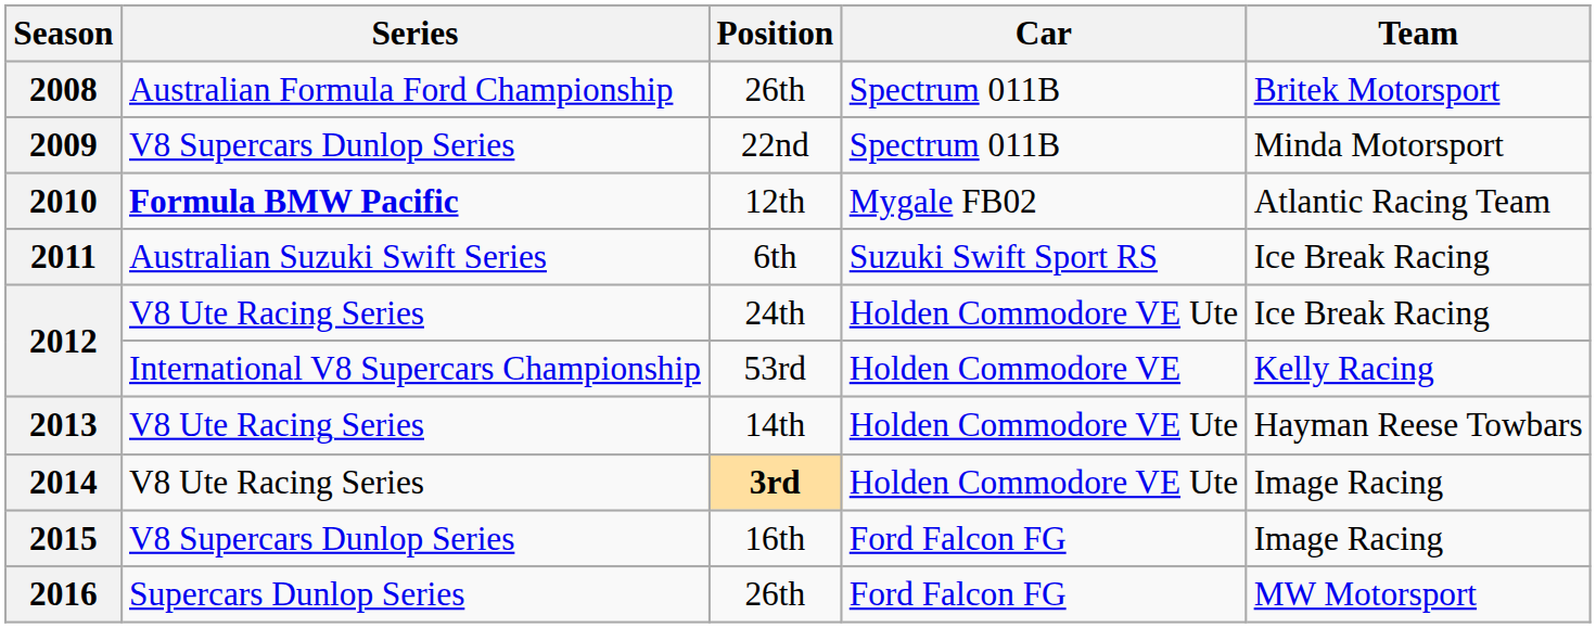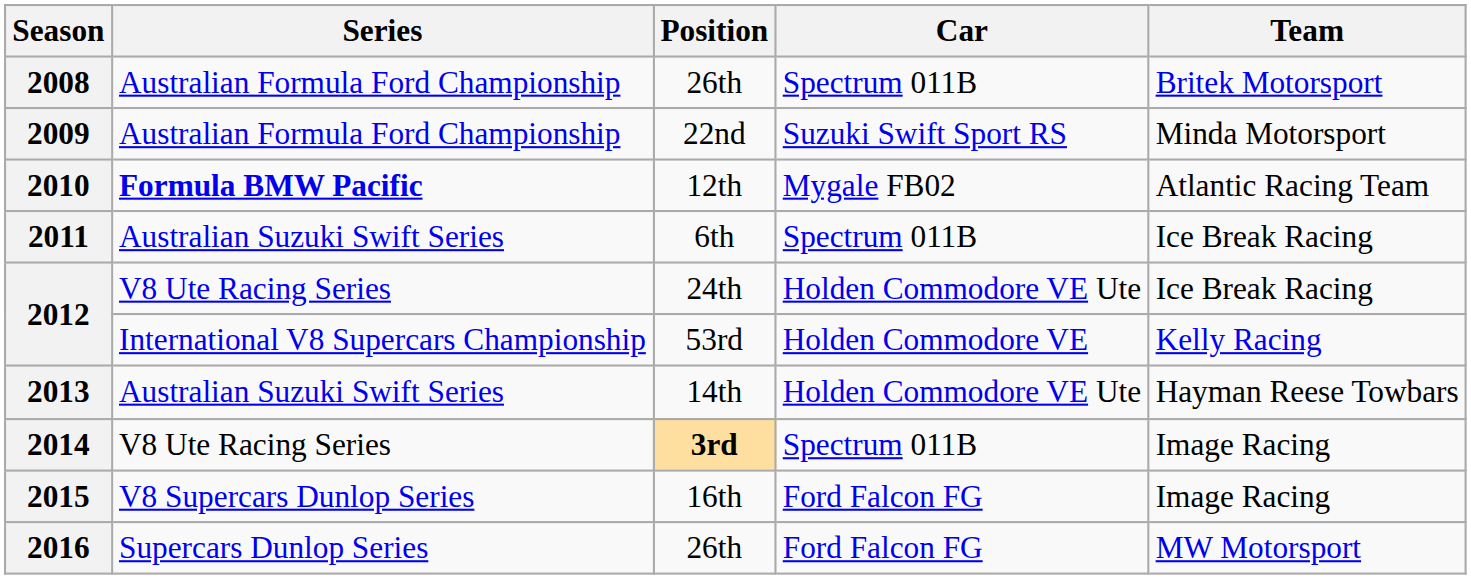2009 | Series: V8 Supercars Dunlop Series -> Australian Formula Ford Championship
2009 | Car: Spectrum 011B -> Suzuki Swift Sport RS
2011 | Car: Suzuki Swift Sport RS -> Spectrum 011B
2013 | Series: V8 Ute Racing Series -> Australian Suzuki Swift Series
2014 | Car: Holden Commodore VE Ute -> Spectrum 011B
